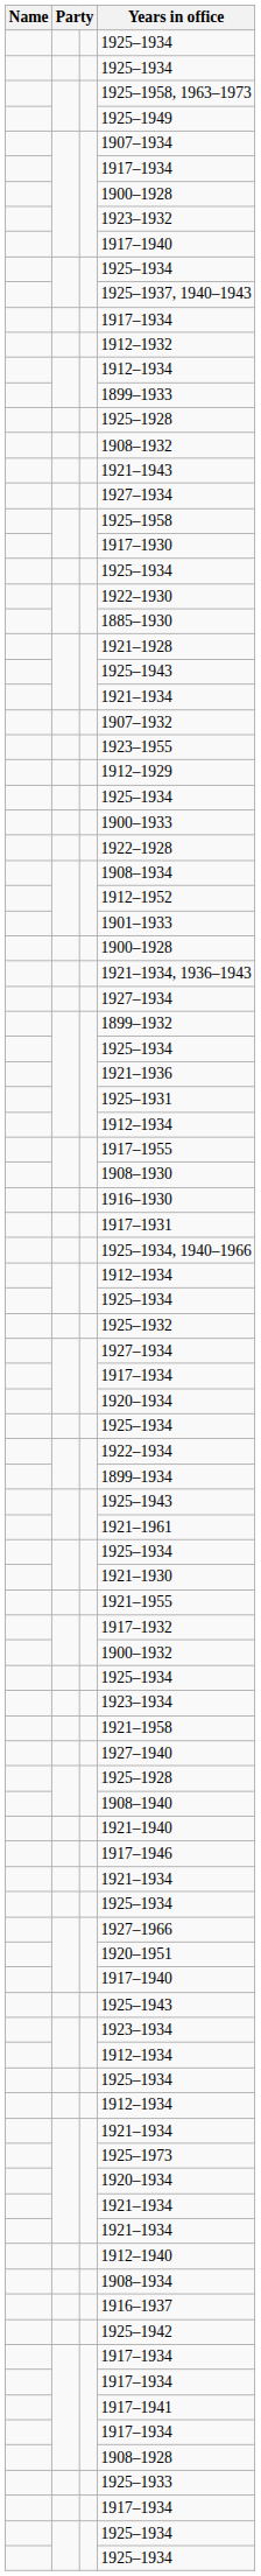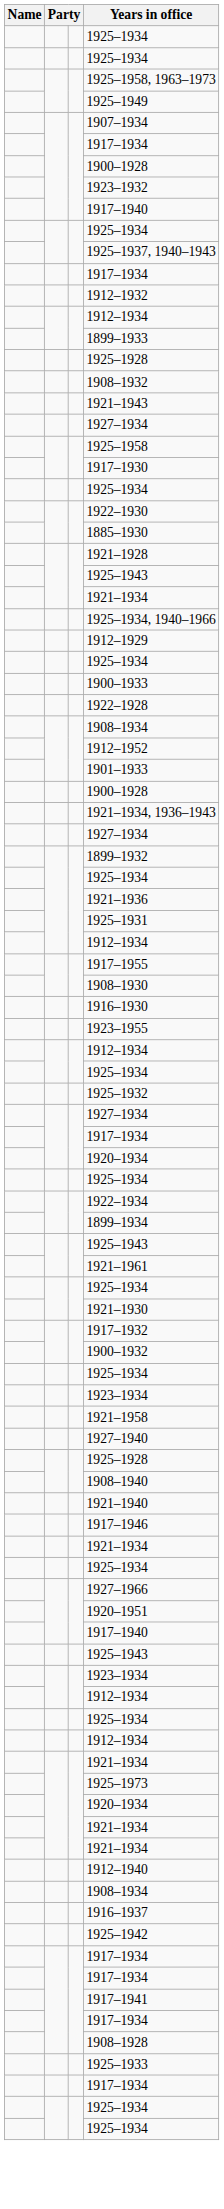- row: 1907–1932
rows swapped: 1925–1934, 1940–1966 <-> 1923–1955
- row: 1917–1931
- row: 1921–1955
